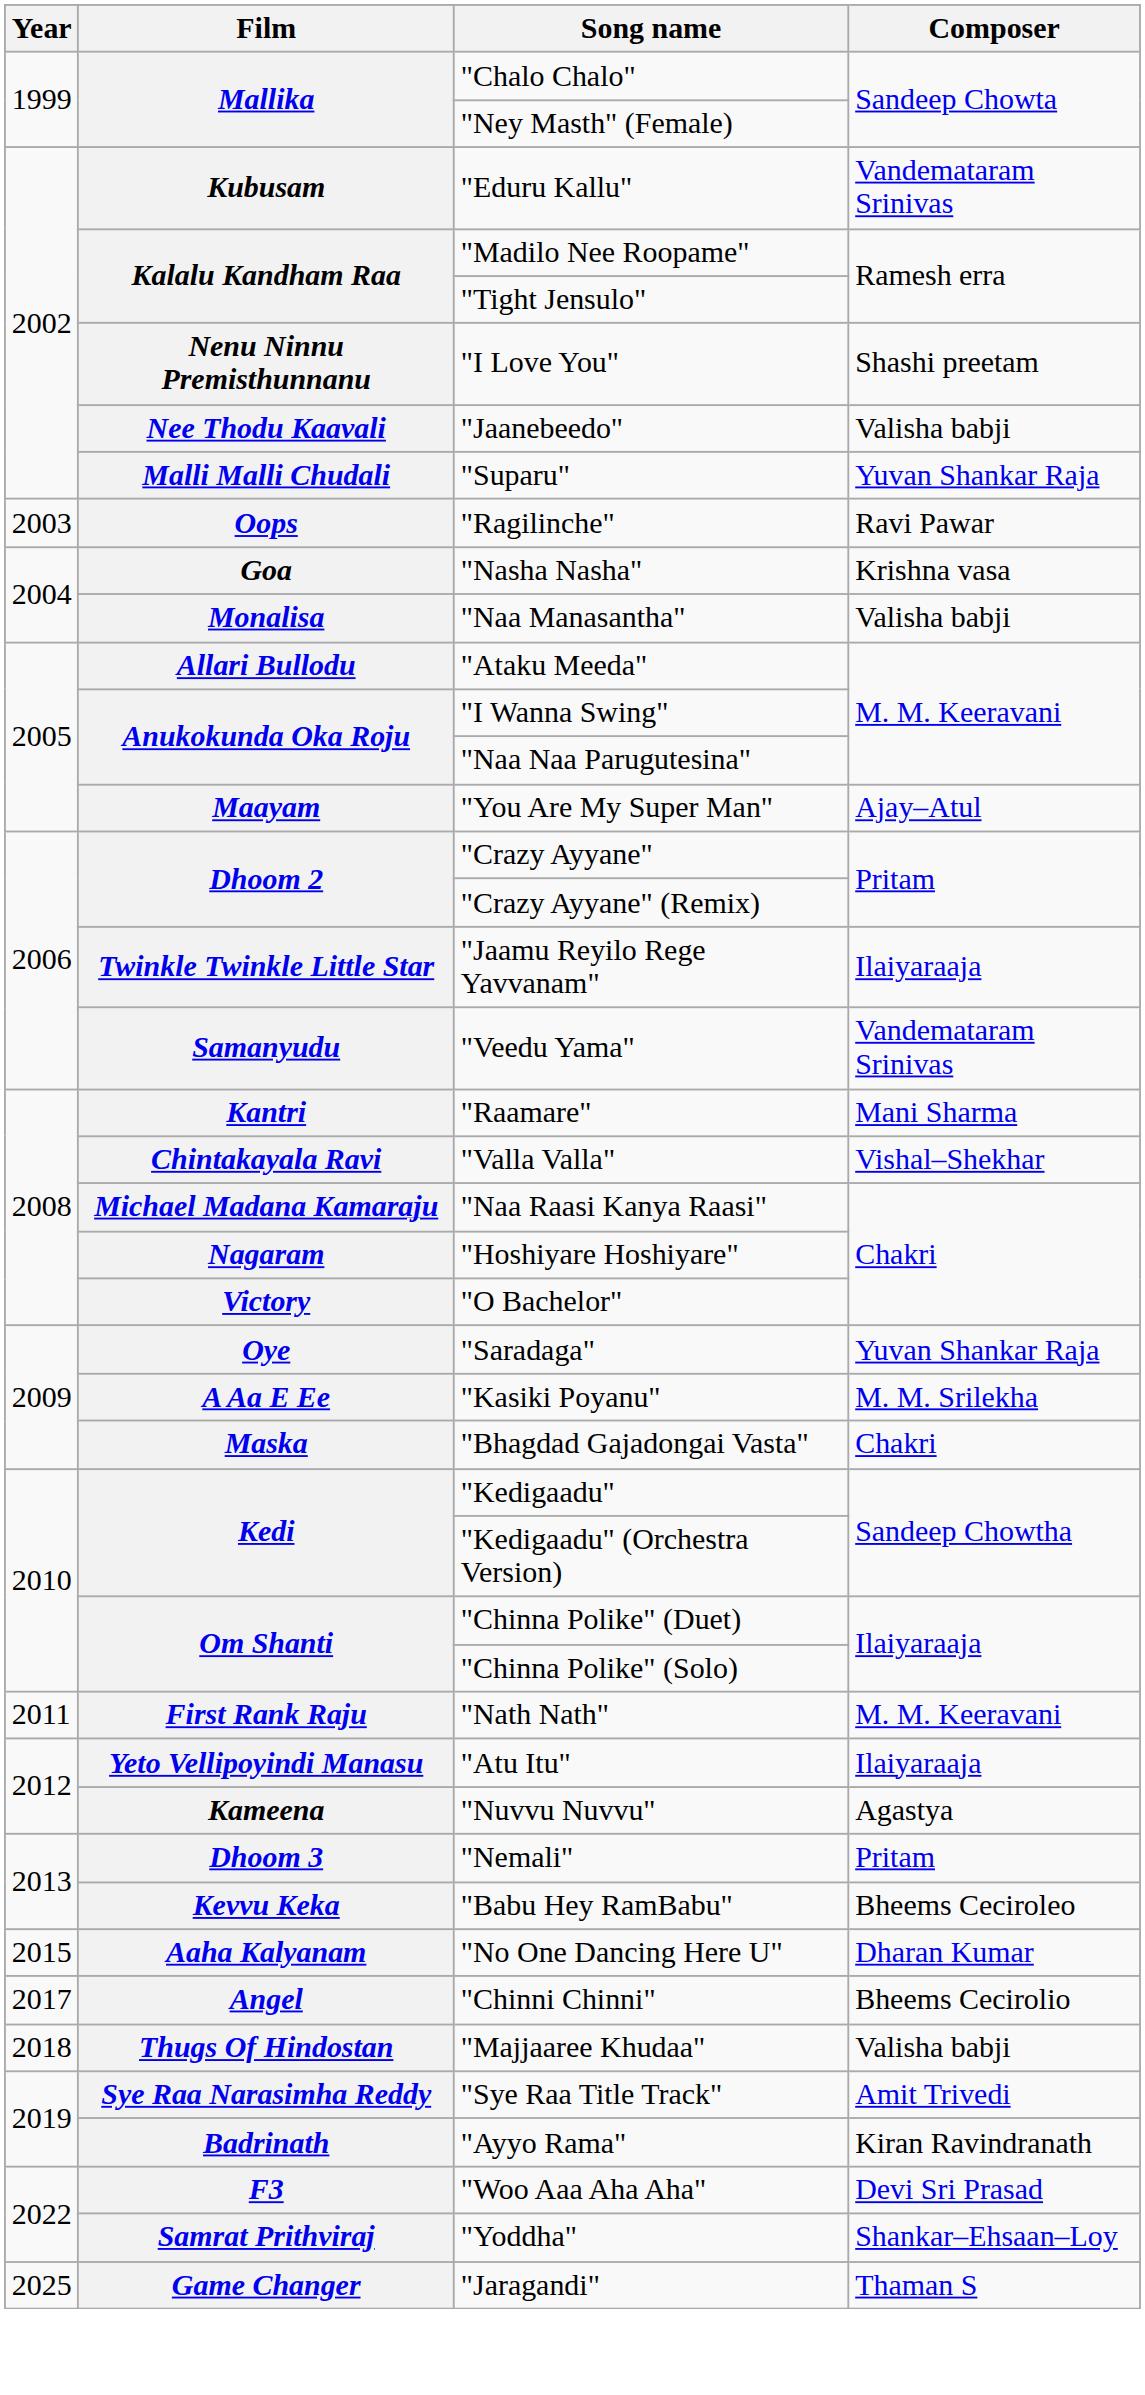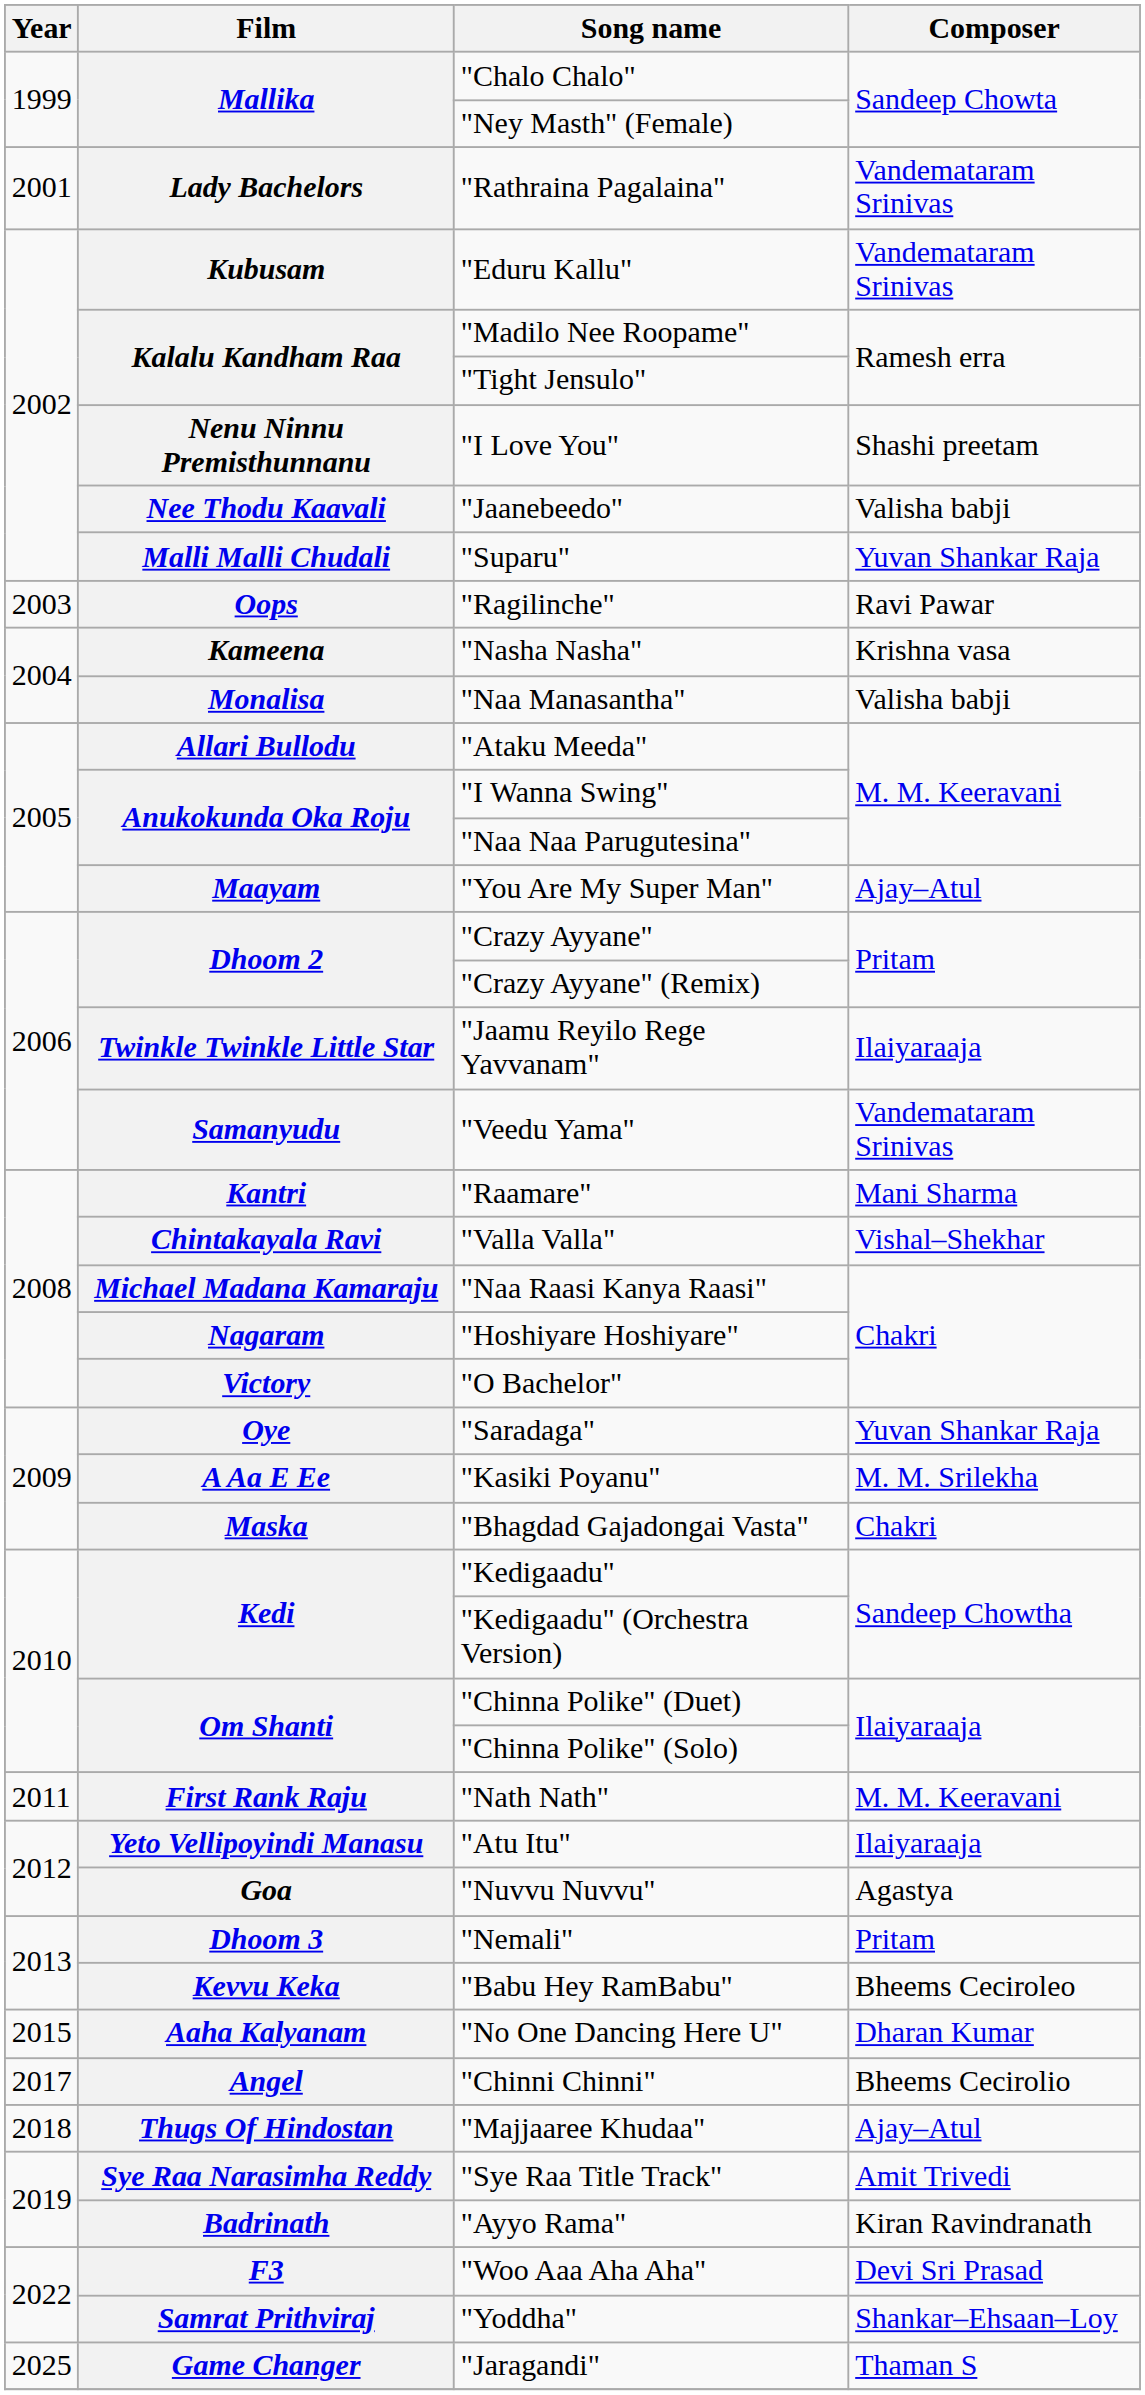+ row: 2001 | Lady Bachelors | "Rathraina Pagalaina" | Vandemataram Srinivas
"Nasha Nasha" | Film: Goa -> Kameena
"Nuvvu Nuvvu" | Film: Kameena -> Goa
"Majjaaree Khudaa" | Composer: Valisha babji -> Ajay–Atul
